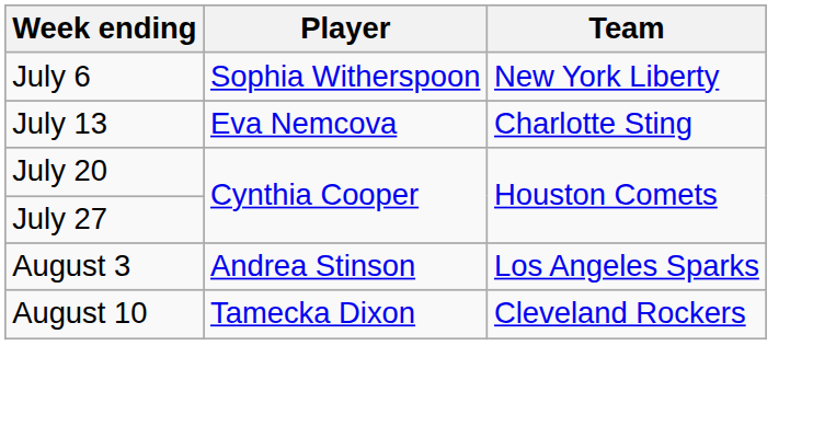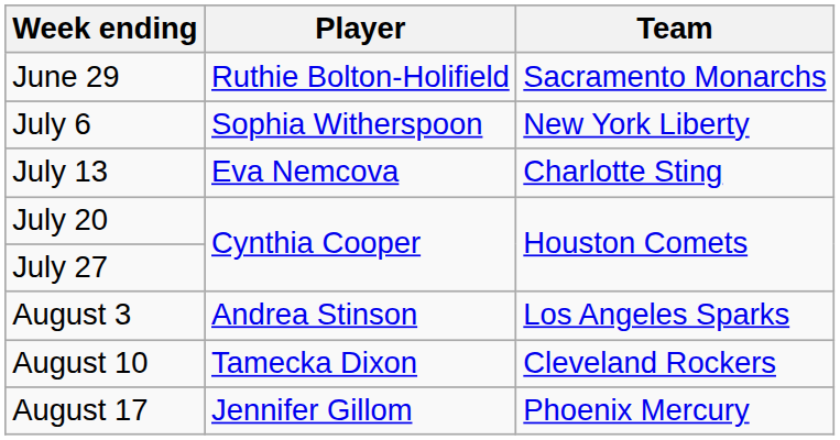+ row: June 29 | Ruthie Bolton-Holifield | Sacramento Monarchs
+ row: August 17 | Jennifer Gillom | Phoenix Mercury
